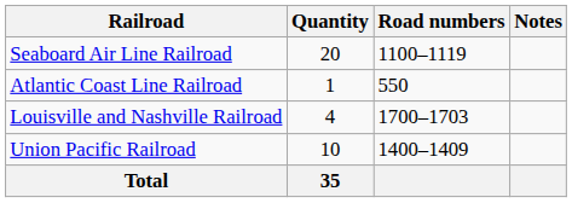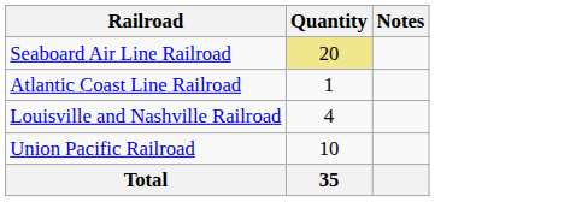- column: Road numbers | 1100–1119 | 550 | 1700–1703 | 1400–1409
Seaboard Air Line Railroad | Quantity: no background -> khaki background
